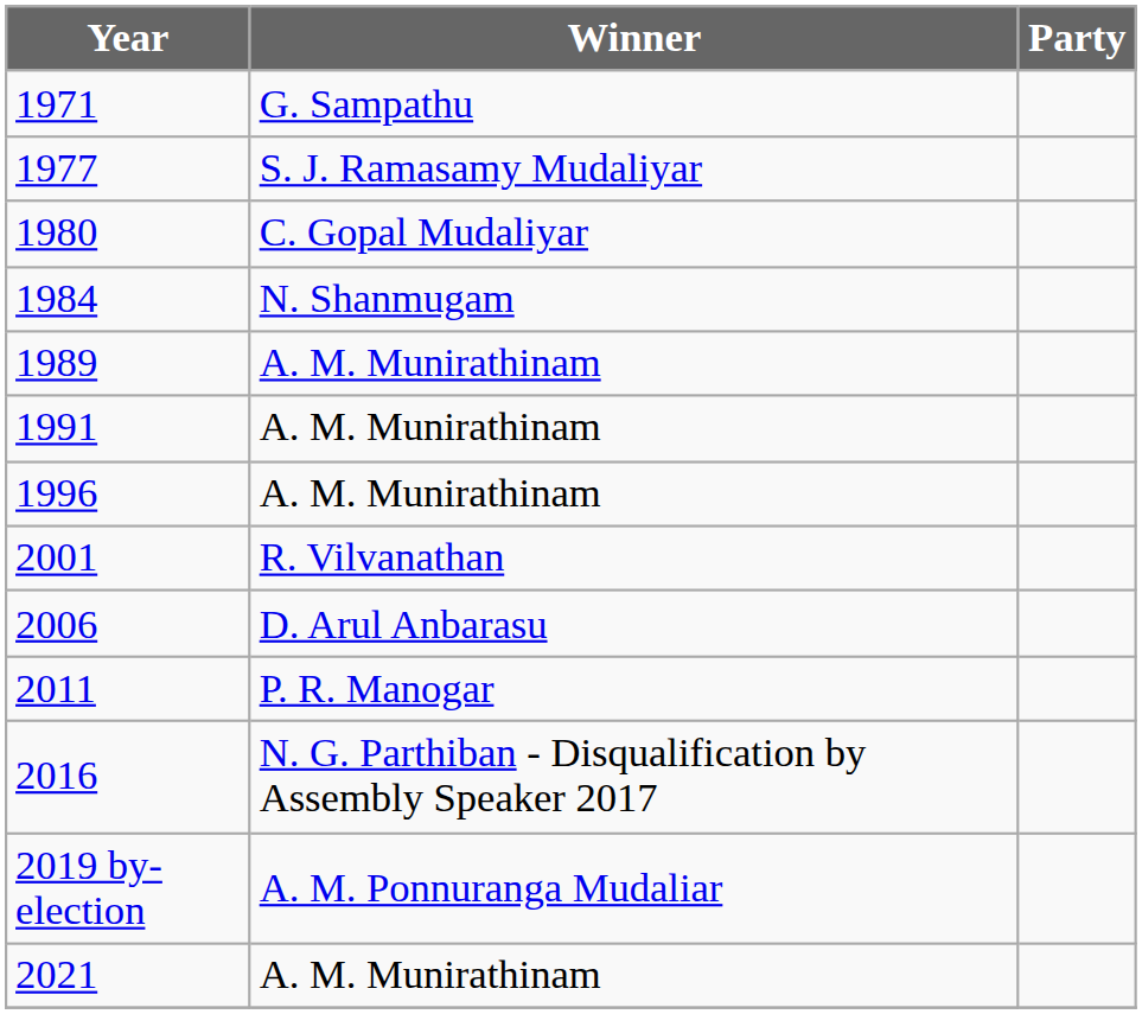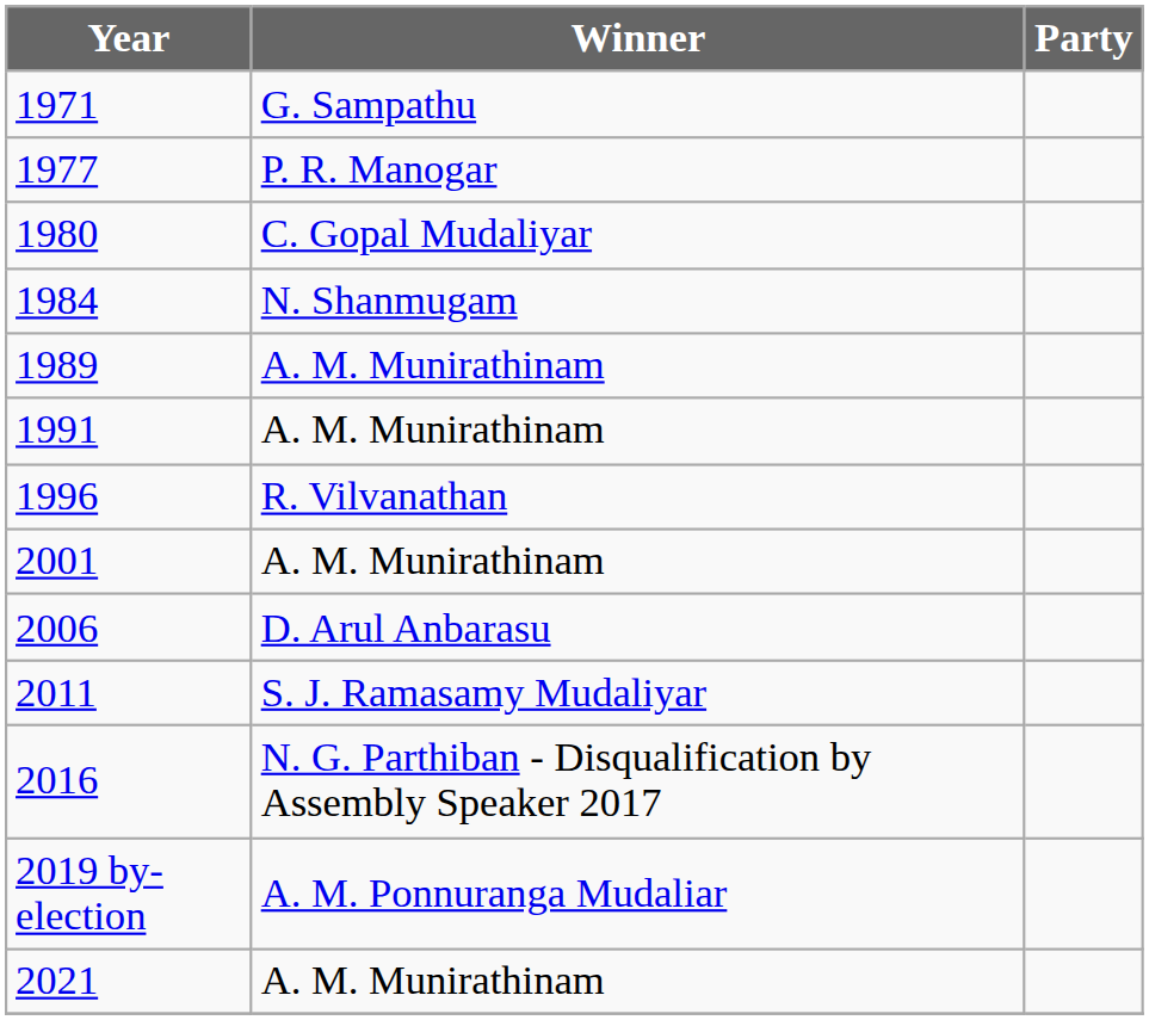1977 | Winner: S. J. Ramasamy Mudaliyar -> P. R. Manogar
1996 | Winner: A. M. Munirathinam -> R. Vilvanathan
2001 | Winner: R. Vilvanathan -> A. M. Munirathinam
2011 | Winner: P. R. Manogar -> S. J. Ramasamy Mudaliyar
